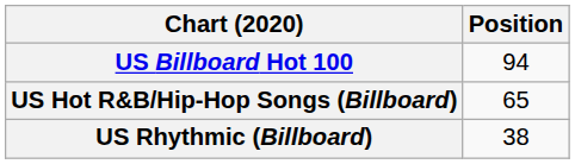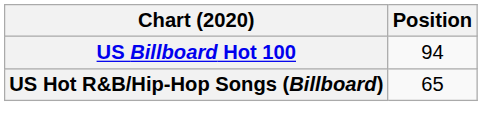- row: US Rhythmic (Billboard) | 38
